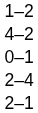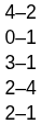- row: 1–2
+ row: 3–1
